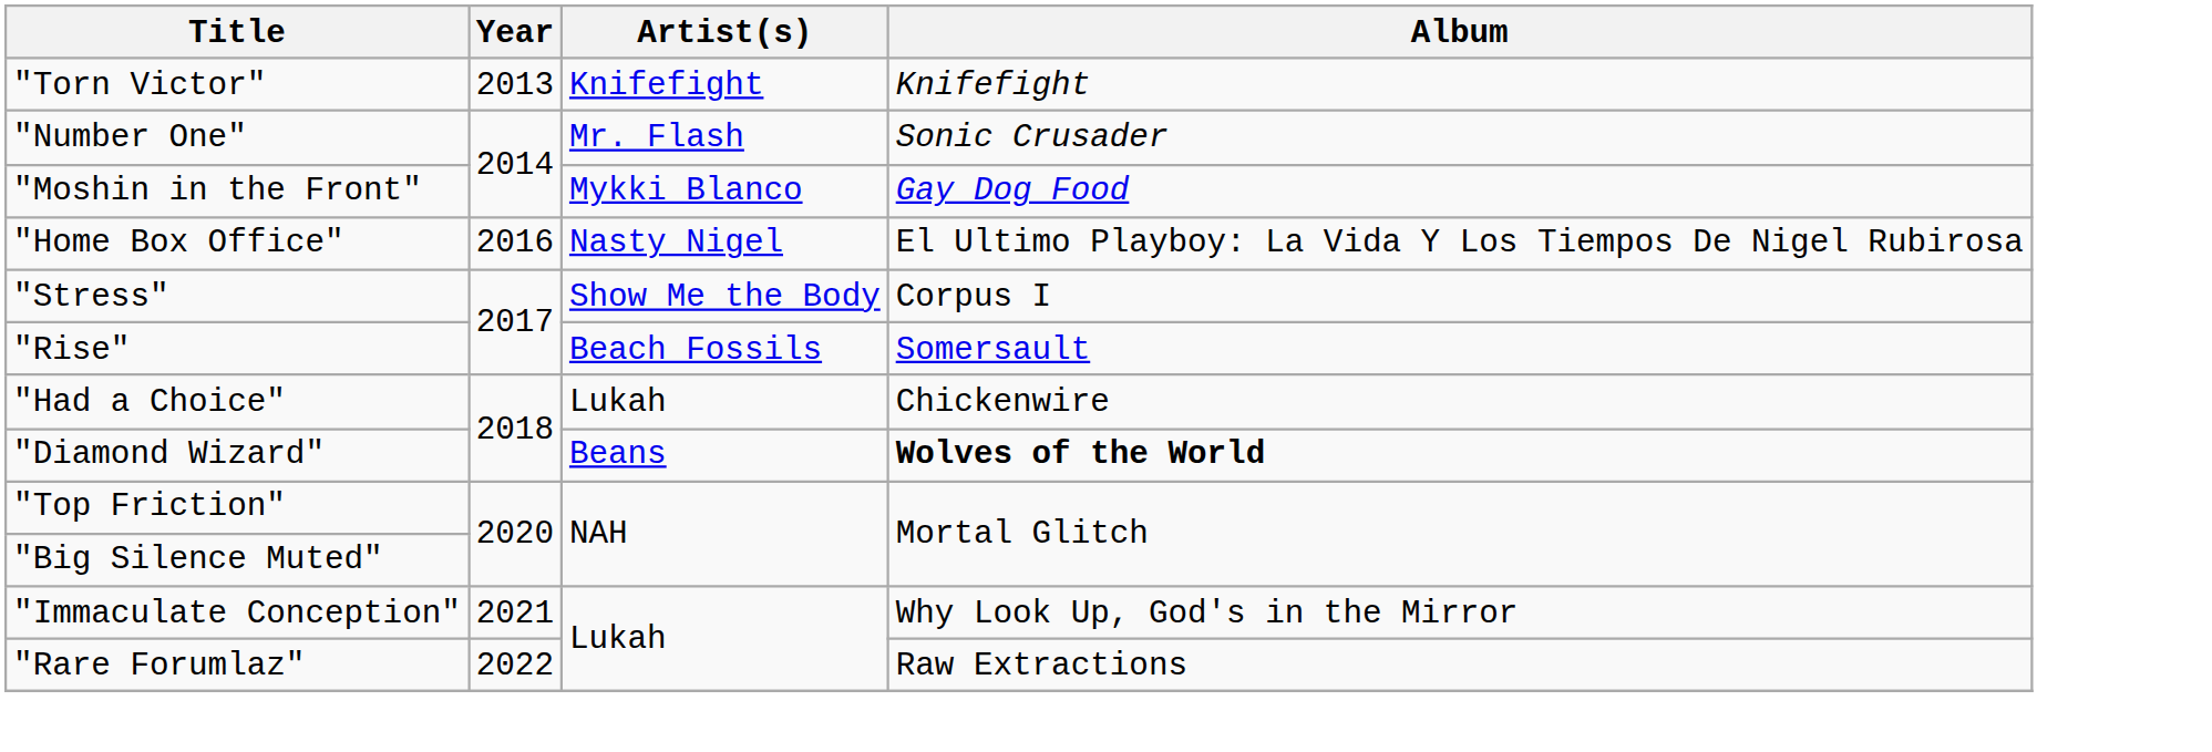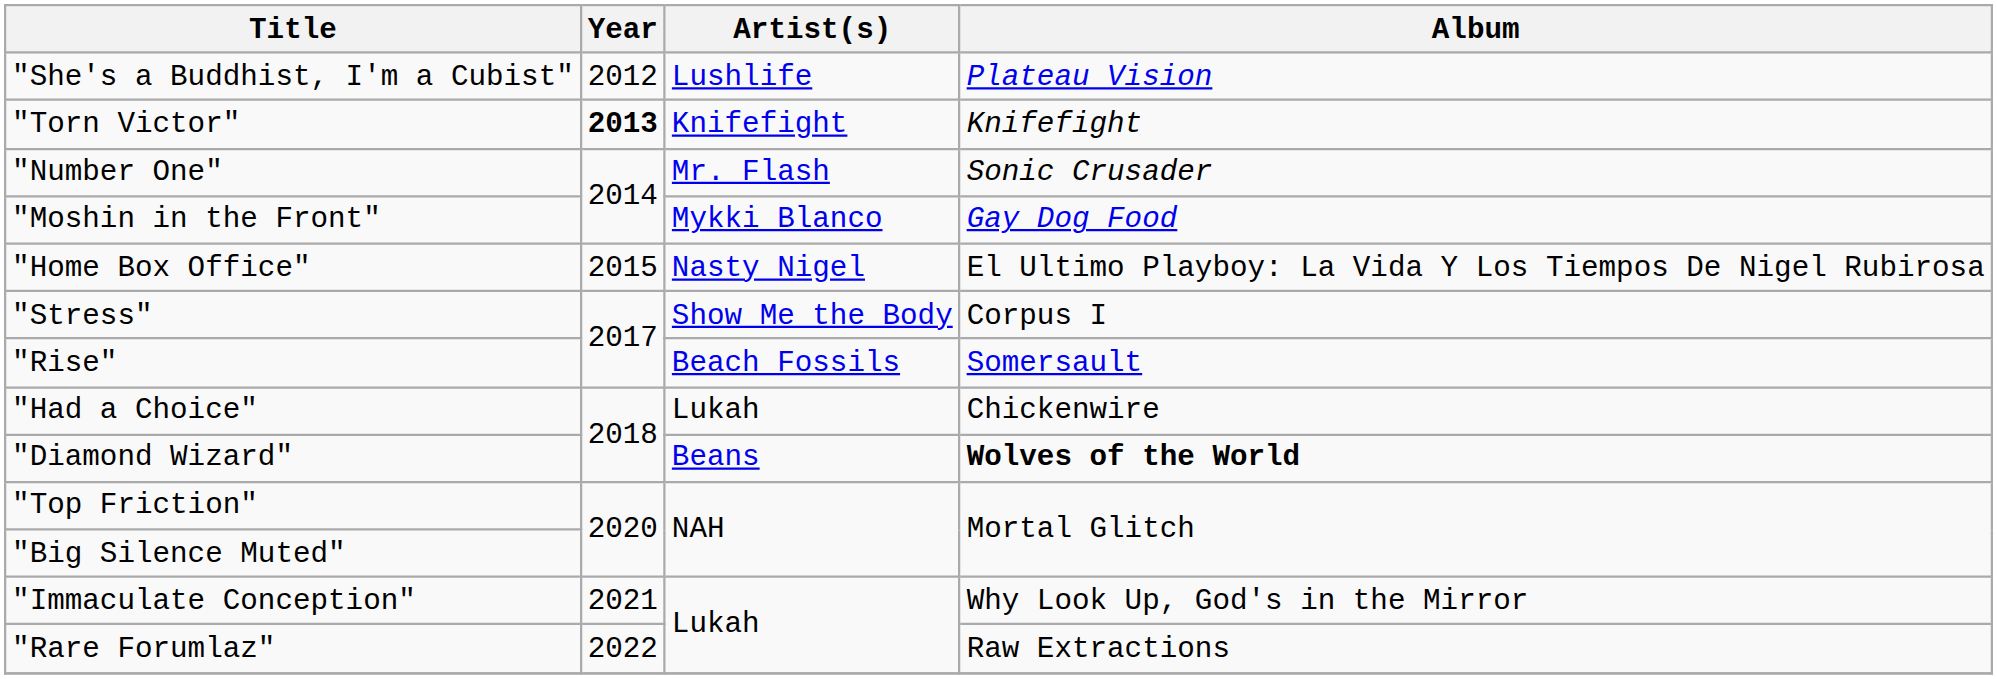+ row: "She's a Buddhist, I'm a Cubist" | 2012 | Lushlife | Plateau Vision
"Torn Victor" | Year: normal -> bold
"Home Box Office" | Year: 2016 -> 2015
